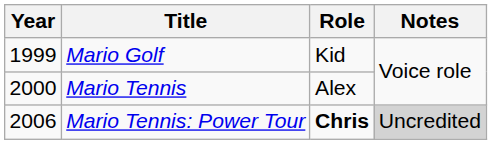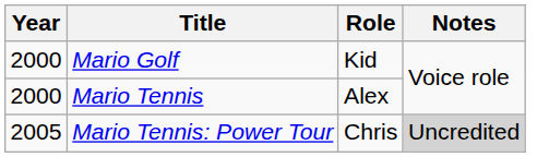Mario Golf | Year: 1999 -> 2000
Mario Tennis: Power Tour | Year: 2006 -> 2005
Mario Tennis: Power Tour | Role: bold -> normal
